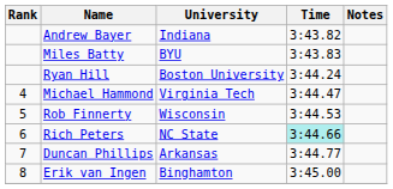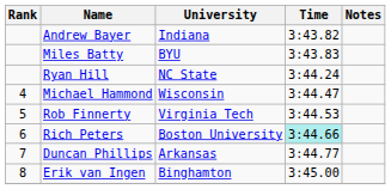Ryan Hill | University: Boston University -> NC State
Michael Hammond | University: Virginia Tech -> Wisconsin
Rob Finnerty | University: Wisconsin -> Virginia Tech
Rich Peters | University: NC State -> Boston University
